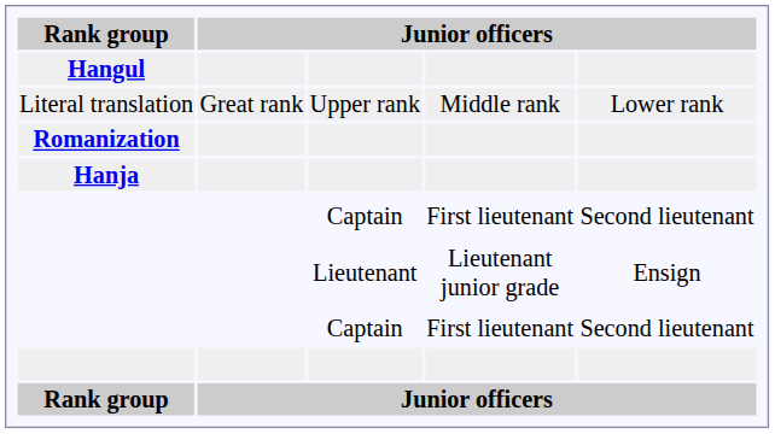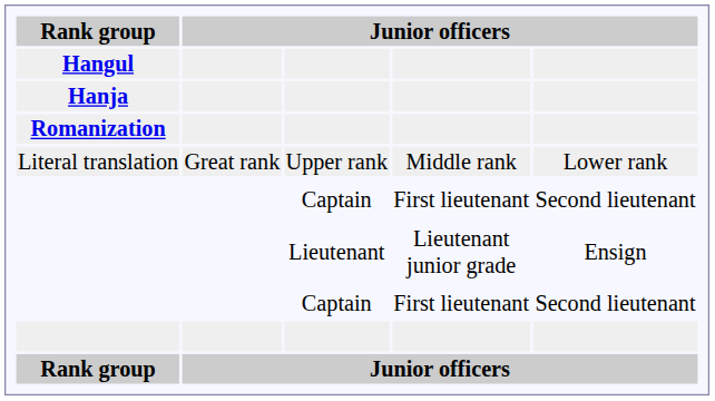rows swapped: Hanja <-> Literal translation
